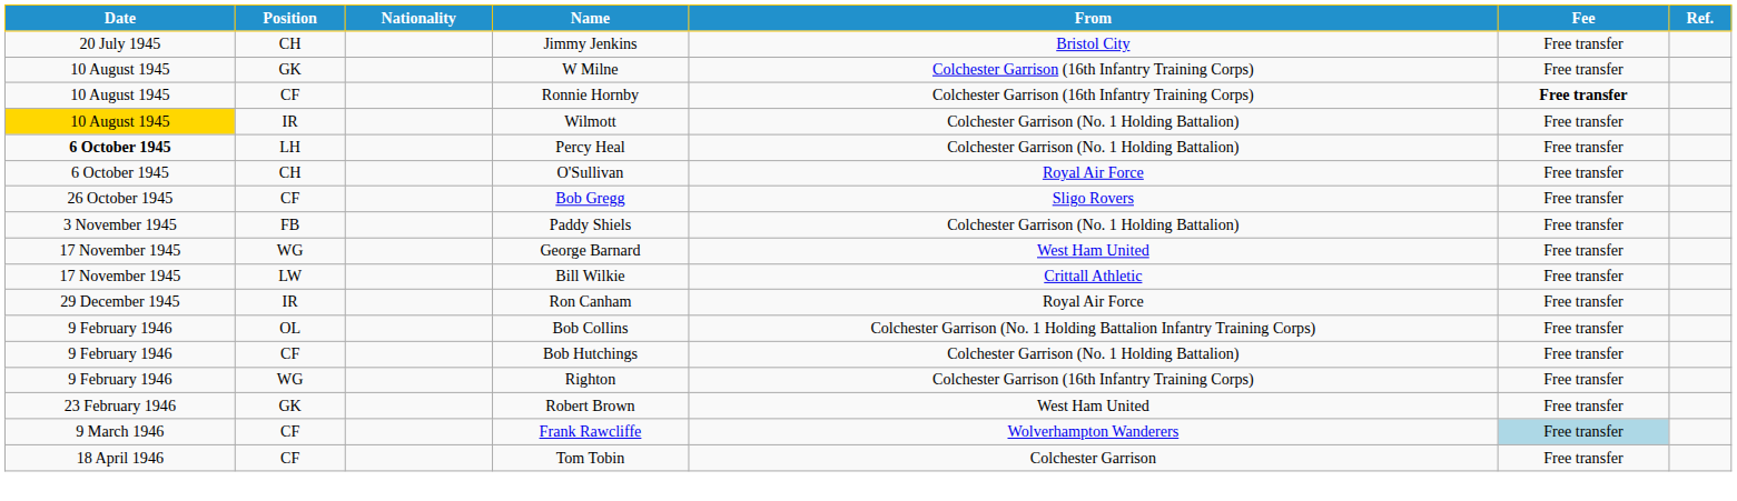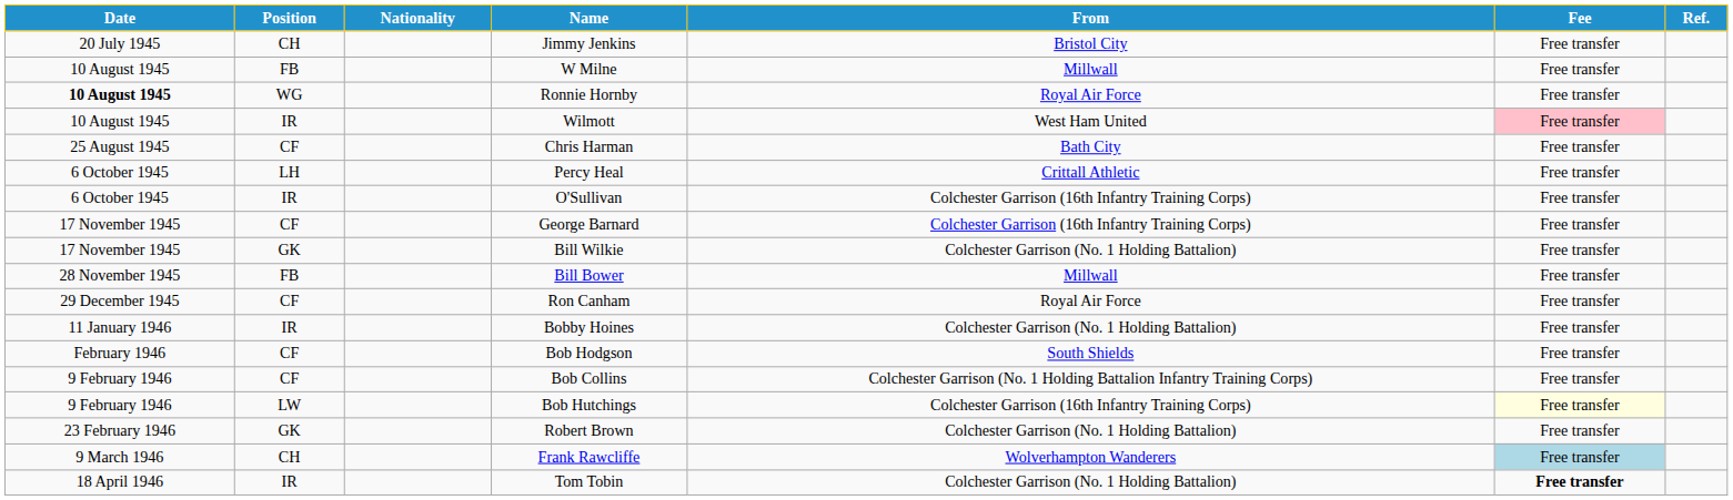W Milne | Position: GK -> FB
W Milne | From: Colchester Garrison (16th Infantry Training Corps) -> Millwall
Ronnie Hornby | Date: normal -> bold
Ronnie Hornby | Position: CF -> WG
Ronnie Hornby | From: Colchester Garrison (16th Infantry Training Corps) -> Royal Air Force
Ronnie Hornby | Fee: bold -> normal
Wilmott | Date: gold background -> no background
Wilmott | From: Colchester Garrison (No. 1 Holding Battalion) -> West Ham United
Wilmott | Fee: no background -> pink background
+ row: 25 August 1945 | CF | Chris Harman | Bath City | Free transfer
Percy Heal | Date: bold -> normal
Percy Heal | From: Colchester Garrison (No. 1 Holding Battalion) -> Crittall Athletic
O'Sullivan | Position: CH -> IR
O'Sullivan | From: Royal Air Force -> Colchester Garrison (16th Infantry Training Corps)
- row: 26 October 1945 | CF | Bob Gregg | Sligo Rovers | Free transfer
- row: 3 November 1945 | FB | Paddy Shiels | Colchester Garrison (No. 1 Holding Battalion) | Free transfer
George Barnard | Position: WG -> CF
George Barnard | From: West Ham United -> Colchester Garrison (16th Infantry Training Corps)
Bill Wilkie | Position: LW -> GK
Bill Wilkie | From: Crittall Athletic -> Colchester Garrison (No. 1 Holding Battalion)
+ row: 28 November 1945 | FB | Bill Bower | Millwall | Free transfer
Ron Canham | Position: IR -> CF
+ row: 11 January 1946 | IR | Bobby Hoines | Colchester Garrison (No. 1 Holding Battalion) | Free transfer
+ row: February 1946 | CF | Bob Hodgson | South Shields | Free transfer
Bob Collins | Position: OL -> CF
Bob Hutchings | Position: CF -> LW
Bob Hutchings | From: Colchester Garrison (No. 1 Holding Battalion) -> Colchester Garrison (16th Infantry Training Corps)
Bob Hutchings | Fee: no background -> lightyellow background
- row: 9 February 1946 | WG | Righton | Colchester Garrison (16th Infantry Training Corps) | Free transfer
Robert Brown | From: West Ham United -> Colchester Garrison (No. 1 Holding Battalion)
Frank Rawcliffe | Position: CF -> CH
Tom Tobin | Position: CF -> IR
Tom Tobin | From: Colchester Garrison -> Colchester Garrison (No. 1 Holding Battalion)
Tom Tobin | Fee: normal -> bold
